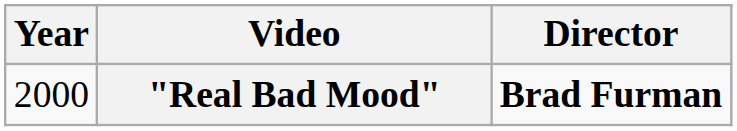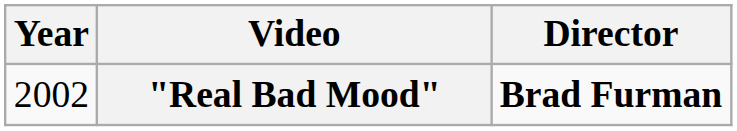"Real Bad Mood" | Year: 2000 -> 2002
